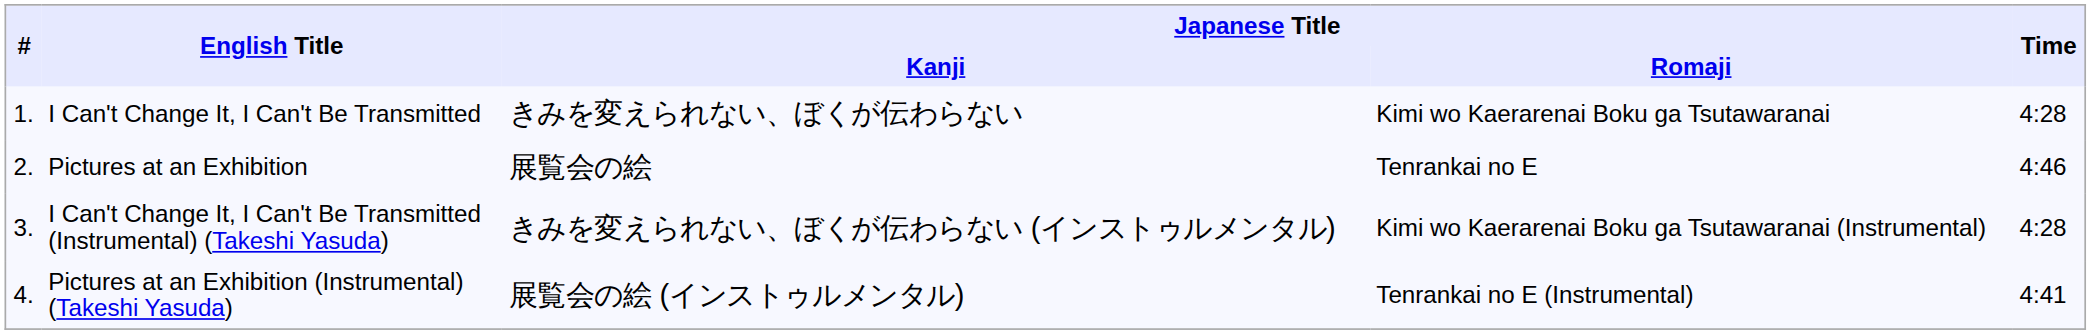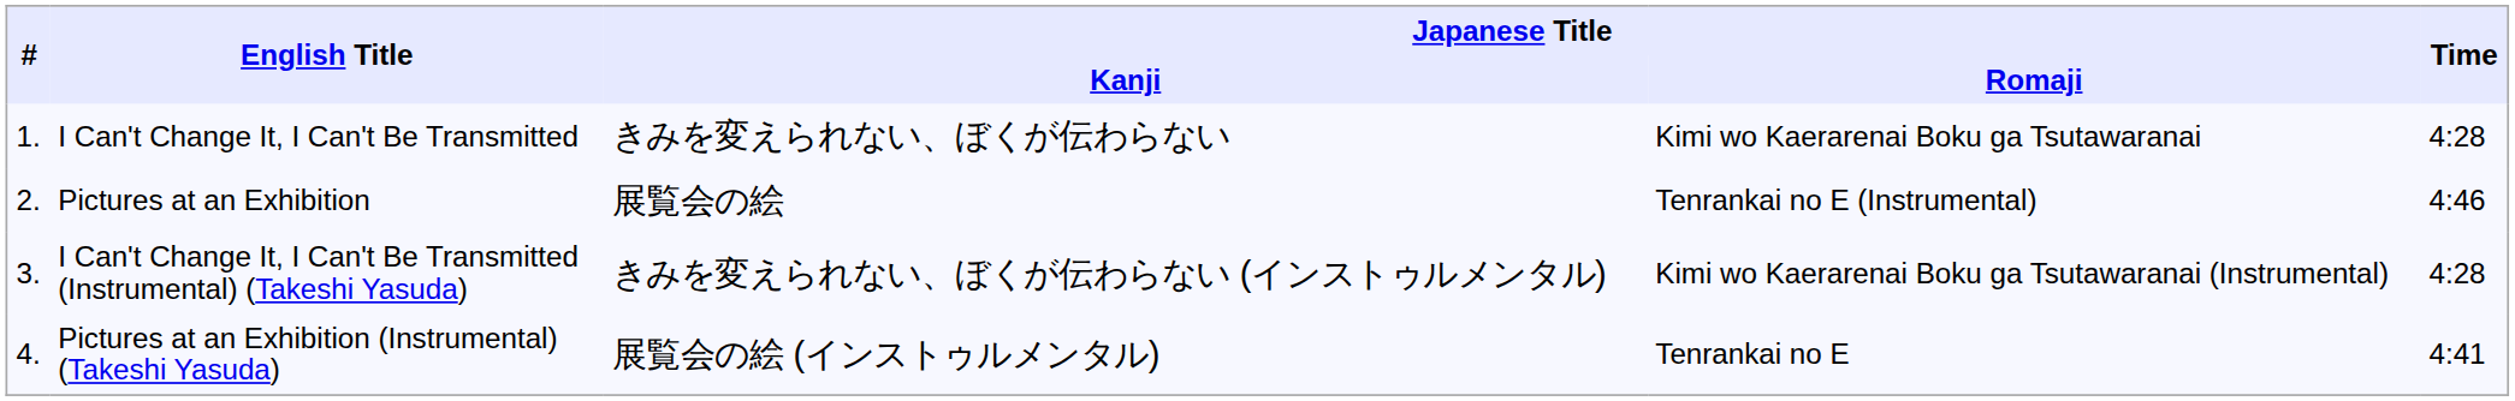Pictures at an Exhibition | Japanese Title / Romaji: Tenrankai no E -> Tenrankai no E (Instrumental)
Pictures at an Exhibition (Instrumental) (Takeshi Yasuda) | Japanese Title / Romaji: Tenrankai no E (Instrumental) -> Tenrankai no E
